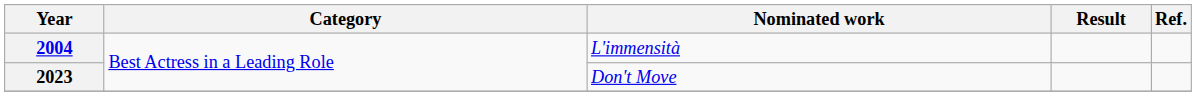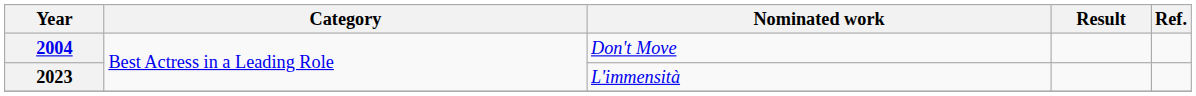2004 | Nominated work: L'immensità -> Don't Move
2023 | Nominated work: Don't Move -> L'immensità
